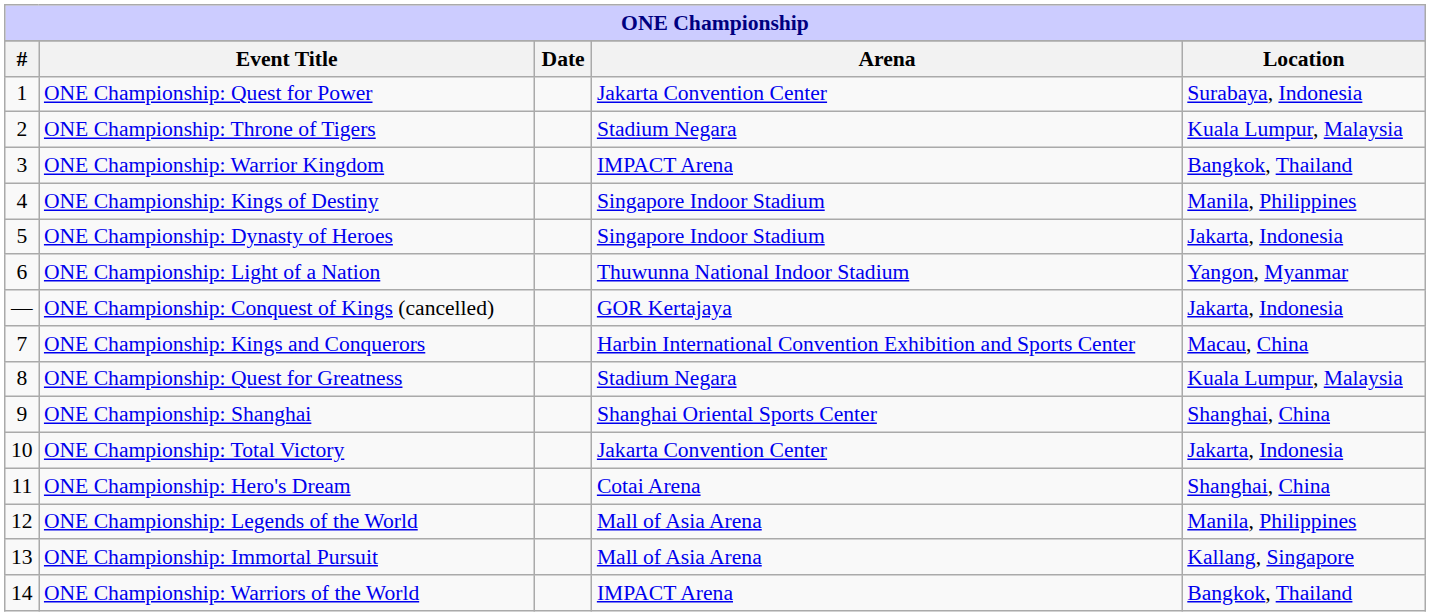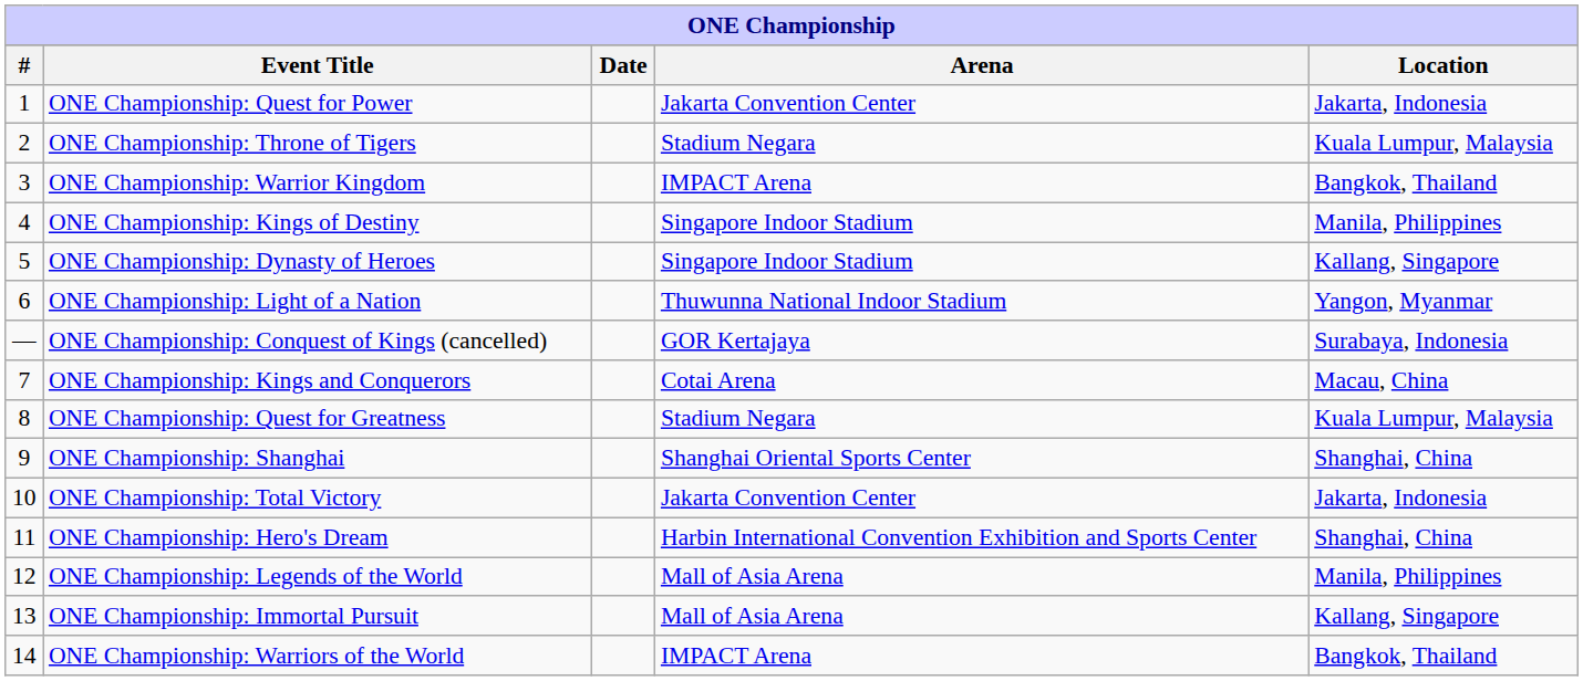ONE Championship: Quest for Power | Location: Surabaya, Indonesia -> Jakarta, Indonesia
ONE Championship: Dynasty of Heroes | Location: Jakarta, Indonesia -> Kallang, Singapore
ONE Championship: Conquest of Kings (cancelled) | Location: Jakarta, Indonesia -> Surabaya, Indonesia
ONE Championship: Kings and Conquerors | Arena: Harbin International Convention Exhibition and Sports Center -> Cotai Arena
ONE Championship: Hero's Dream | Arena: Cotai Arena -> Harbin International Convention Exhibition and Sports Center
